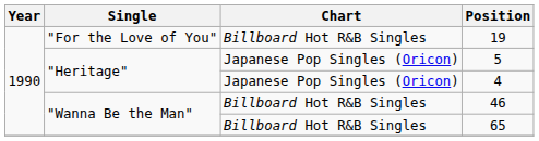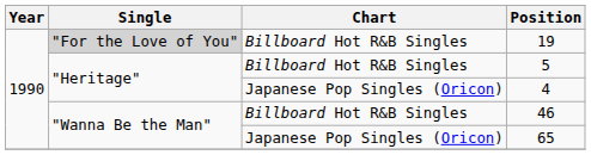19 | Single: no background -> lightgrey background
5 | Chart: Japanese Pop Singles (Oricon) -> Billboard Hot R&B Singles
65 | Chart: Billboard Hot R&B Singles -> Japanese Pop Singles (Oricon)
